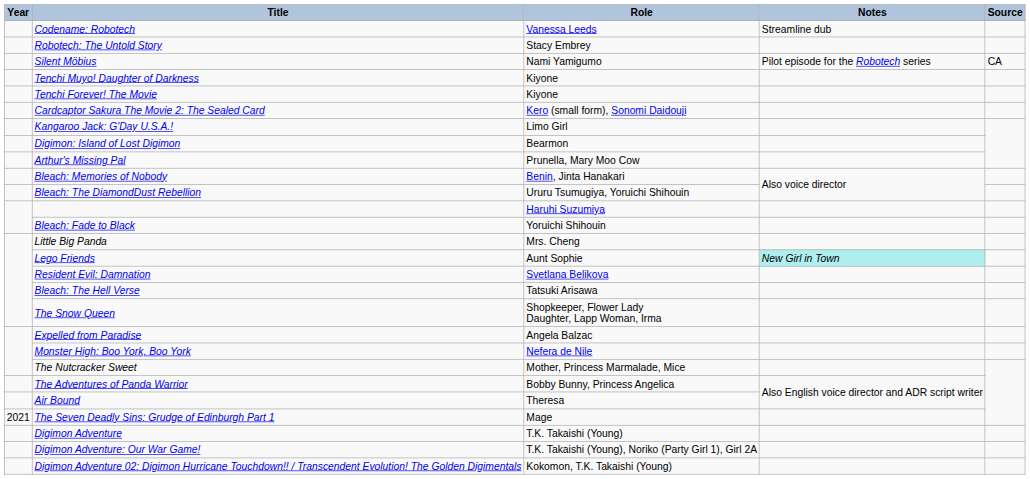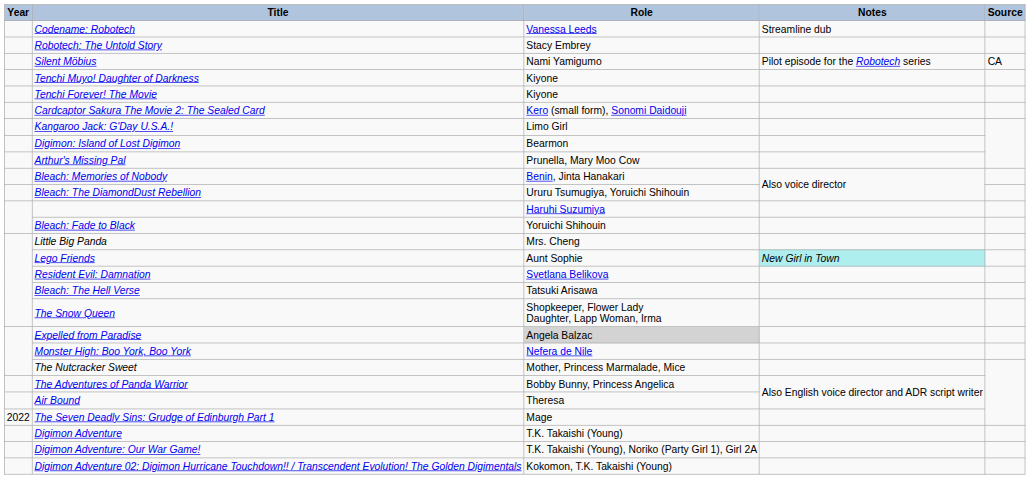Expelled from Paradise | Role: no background -> lightgrey background
The Seven Deadly Sins: Grudge of Edinburgh Part 1 | Year: 2021 -> 2022
